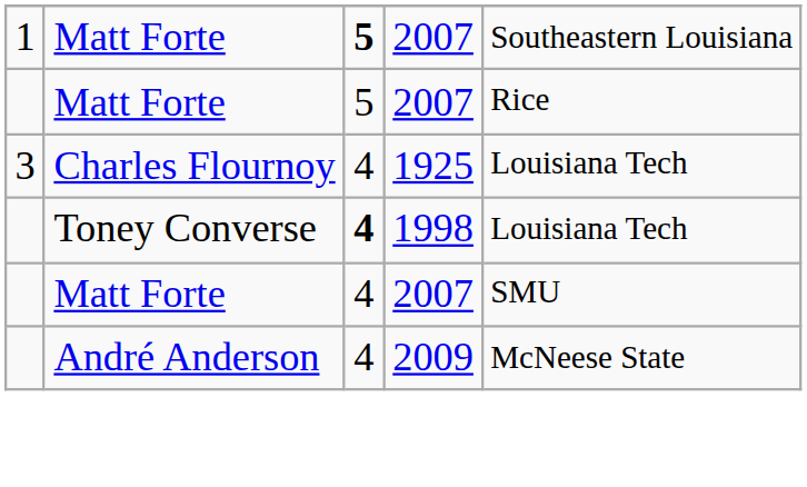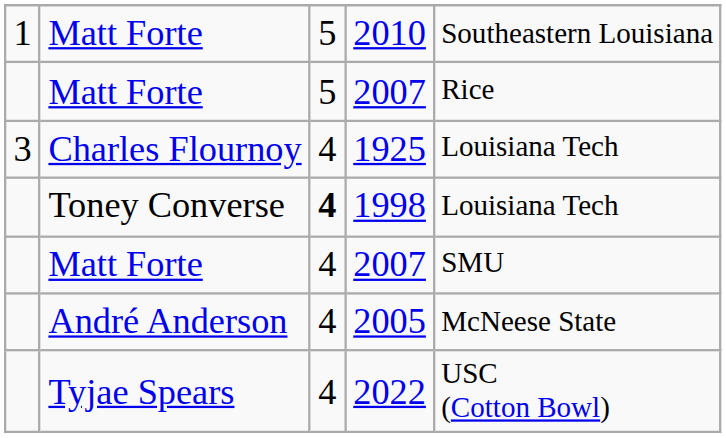1 / Matt Forte | column 3: bold -> normal
1 / Matt Forte | column 4: 2007 -> 2010
André Anderson | column 4: 2009 -> 2005
+ row: Tyjae Spears | 4 | 2022 | USC (Cotton Bowl)
